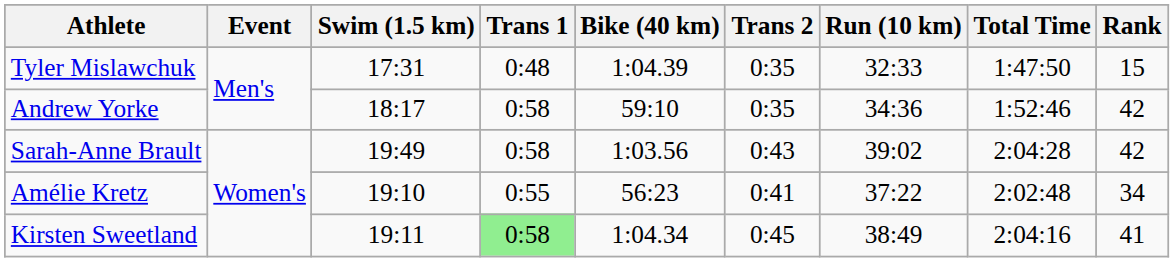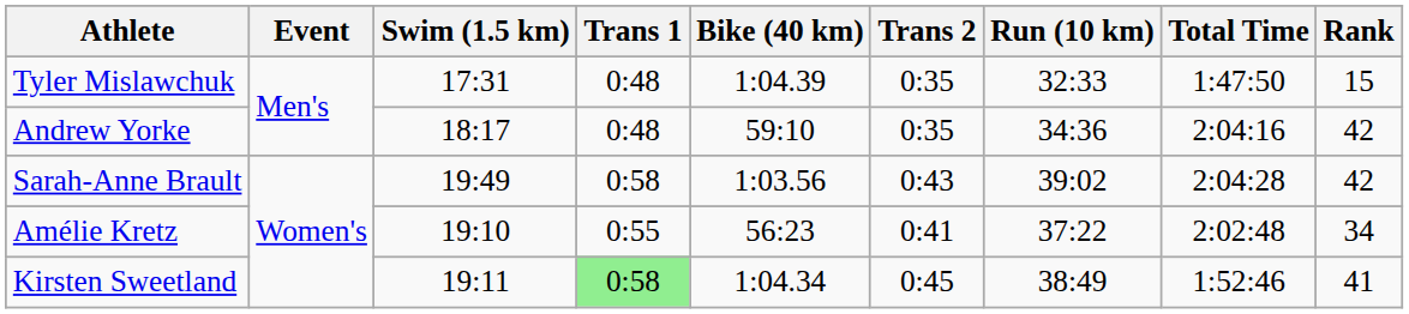Andrew Yorke | Trans 1: 0:58 -> 0:48
Andrew Yorke | Total Time: 1:52:46 -> 2:04:16
Kirsten Sweetland | Total Time: 2:04:16 -> 1:52:46
